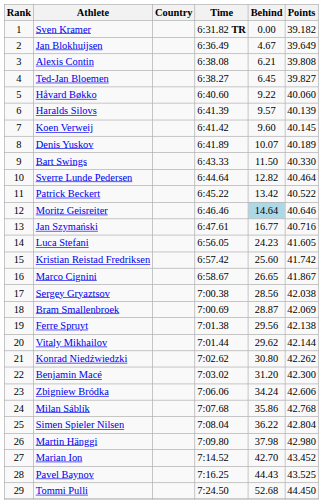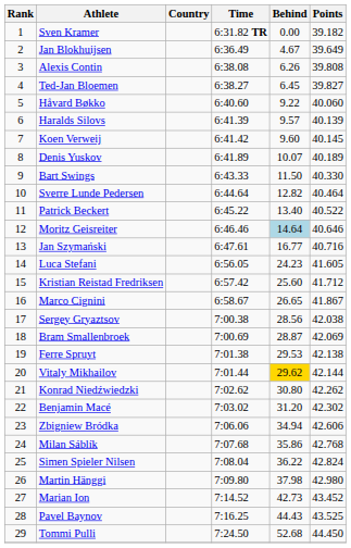Alexis Contin | Behind: 6.21 -> 6.26
Patrick Beckert | Behind: 13.42 -> 13.40
Kristian Reistad Fredriksen | Points: 41.742 -> 41.712
Ferre Spruyt | Behind: 29.56 -> 29.53
Vitaly Mikhailov | Behind: no background -> gold background
Benjamin Macé | Points: 42.300 -> 42.302
Zbigniew Bródka | Behind: 34.24 -> 34.94
Simen Spieler Nilsen | Points: 42.804 -> 42.824
Marian Ion | Behind: 42.70 -> 42.73
